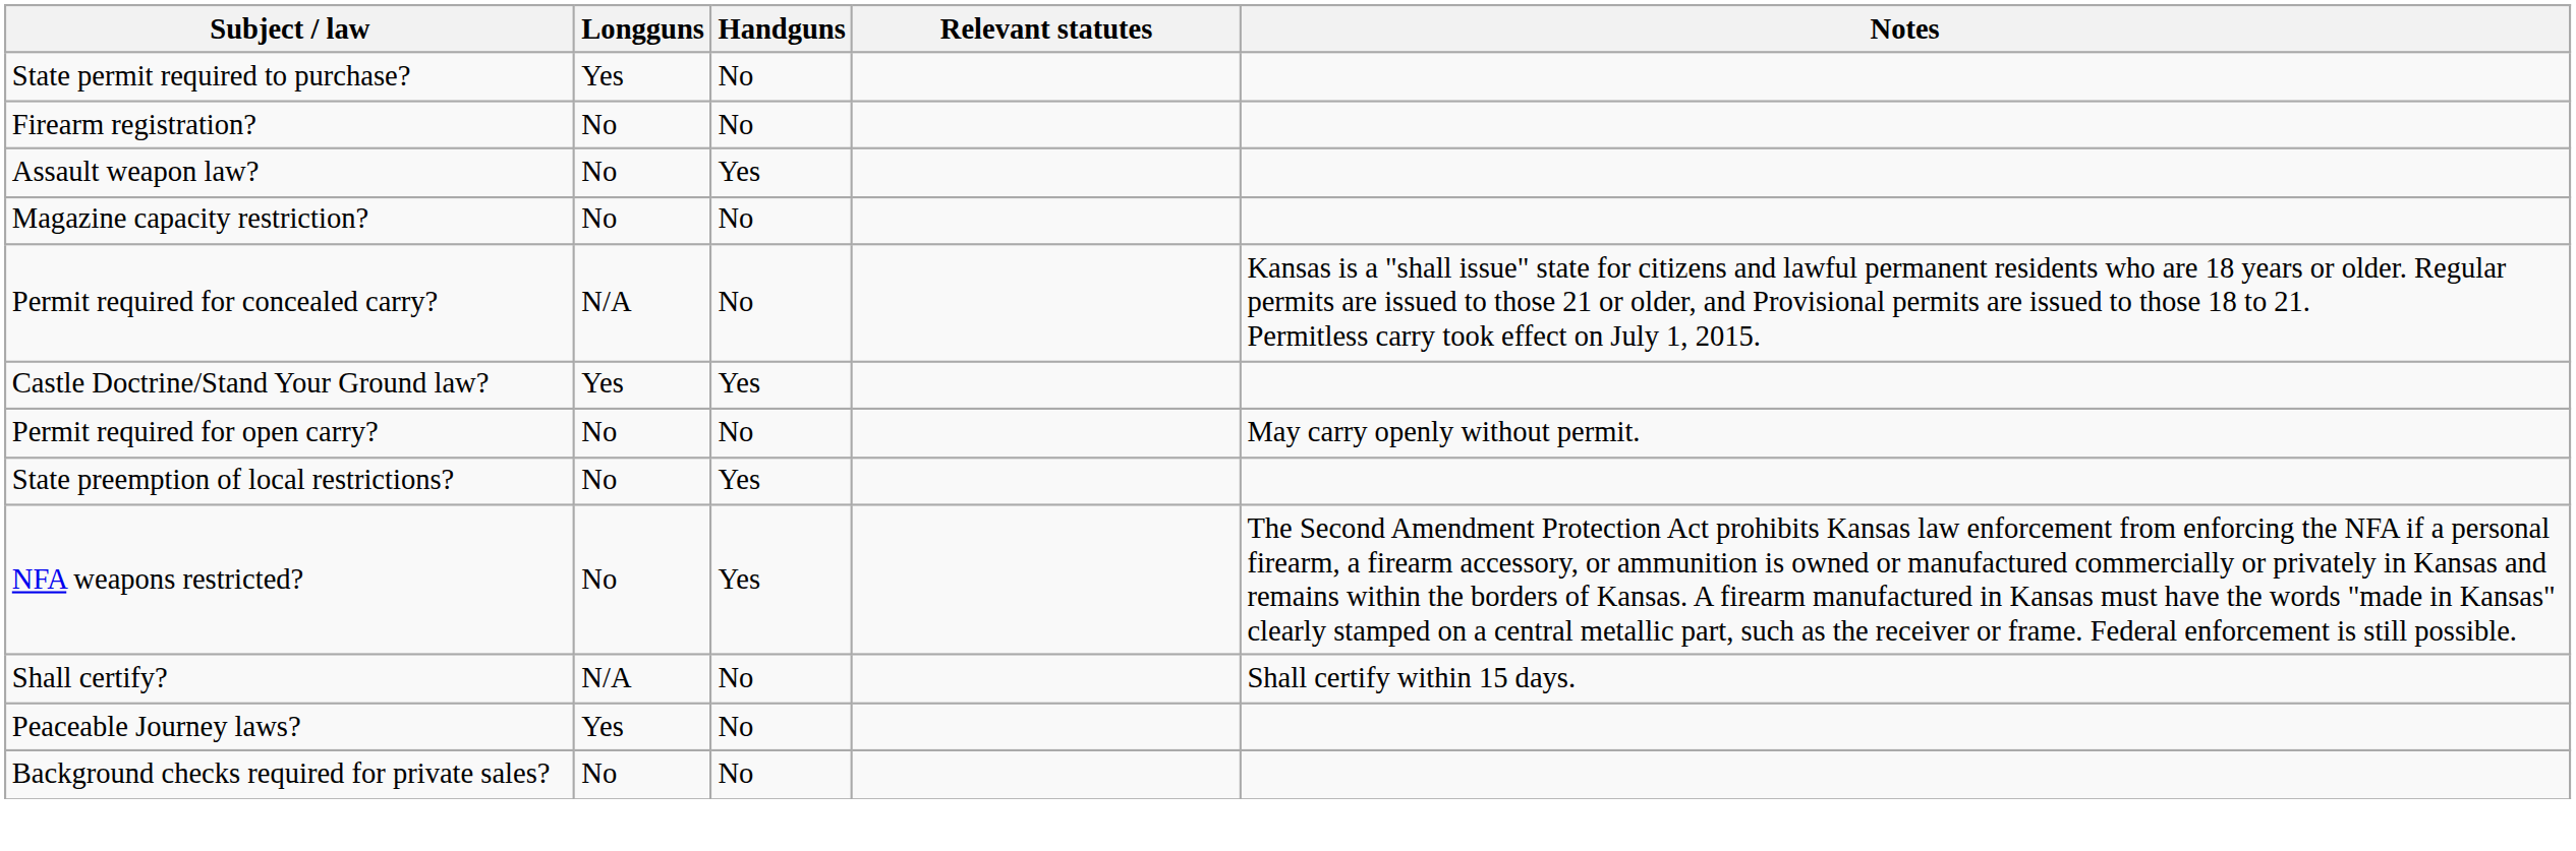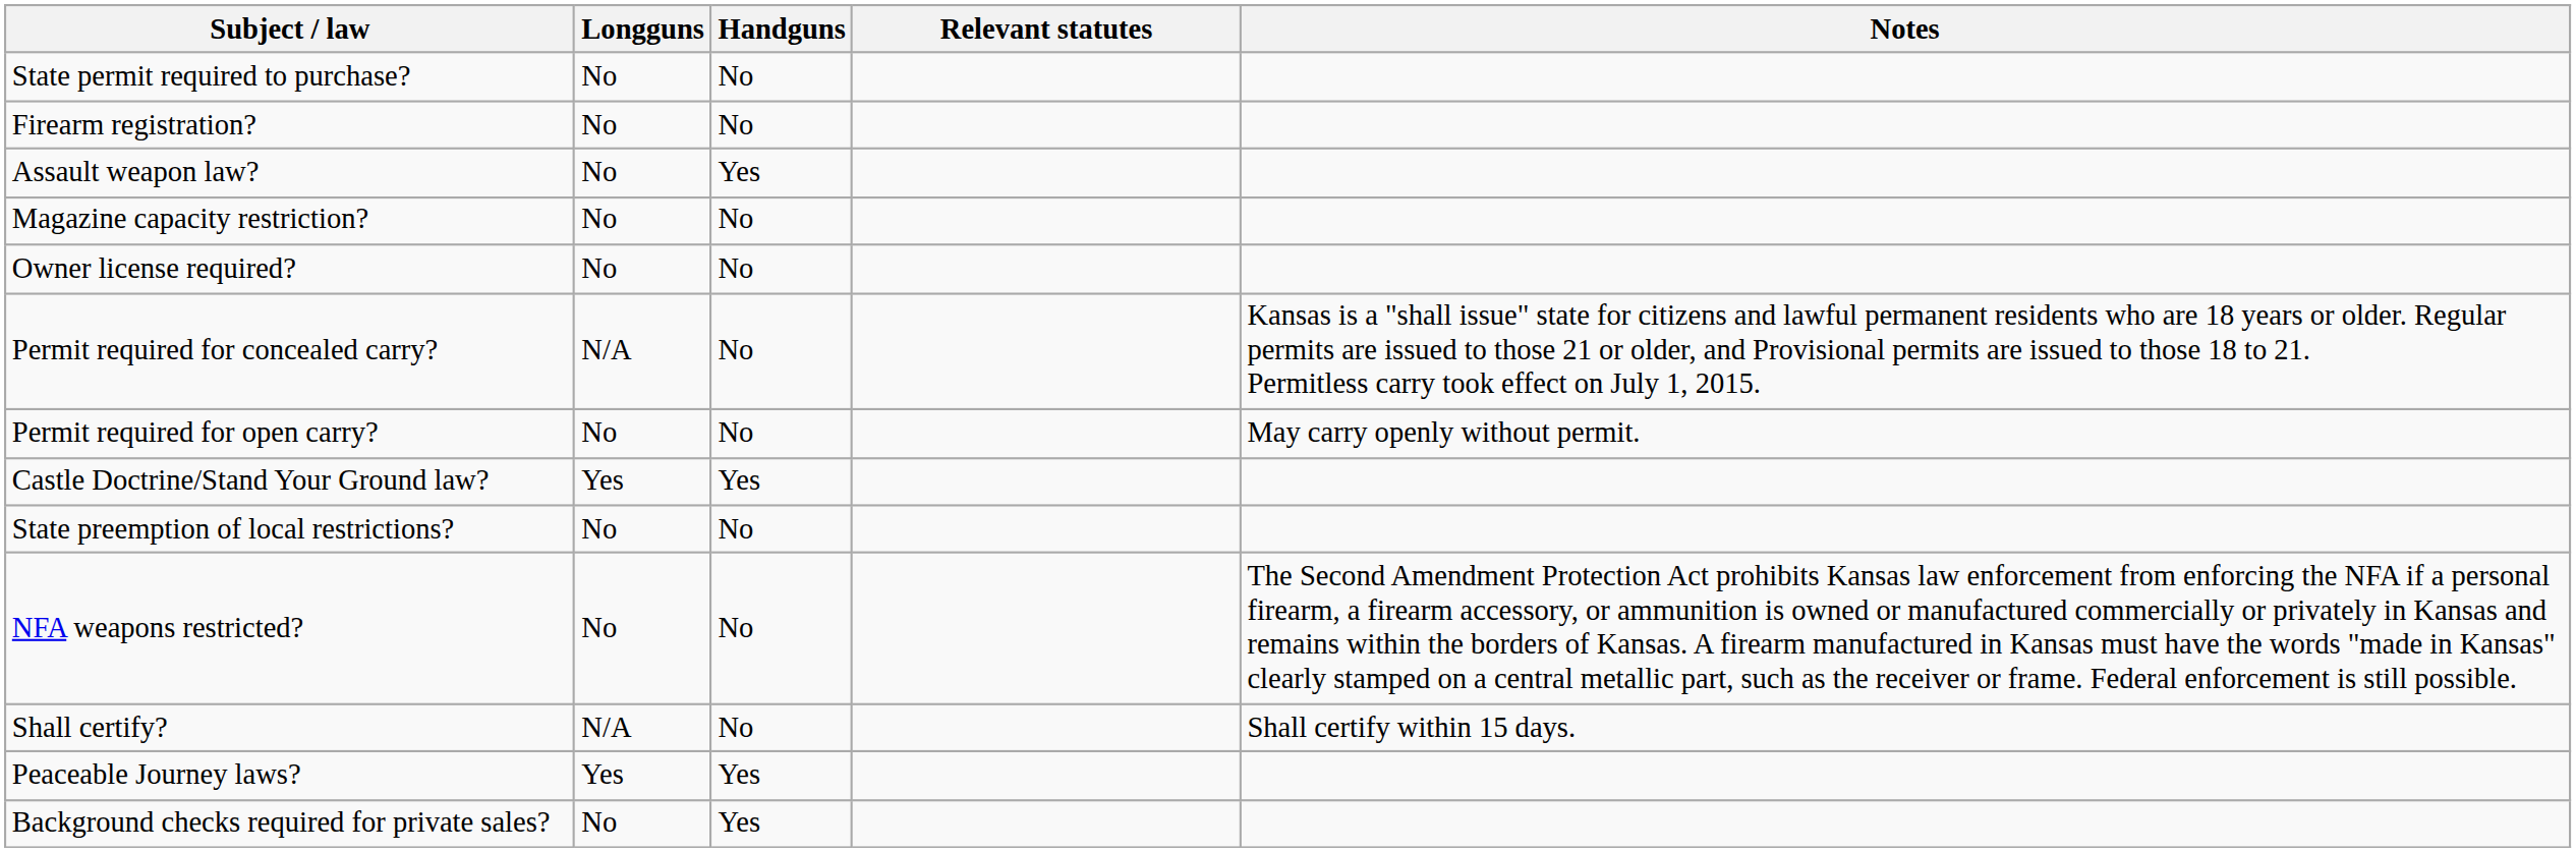State permit required to purchase? | Longguns: Yes -> No
+ row: Owner license required? | No | No
rows swapped: Permit required for open carry? <-> Castle Doctrine/Stand Your Ground law?
State preemption of local restrictions? | Handguns: Yes -> No
NFA weapons restricted? | Handguns: Yes -> No
Peaceable Journey laws? | Handguns: No -> Yes
Background checks required for private sales? | Handguns: No -> Yes
